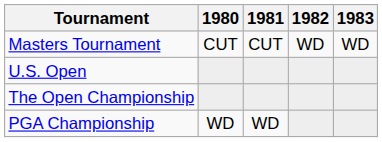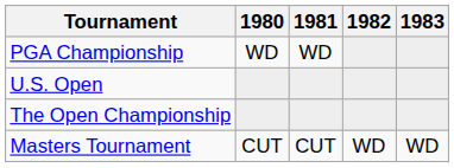rows swapped: Masters Tournament <-> PGA Championship
